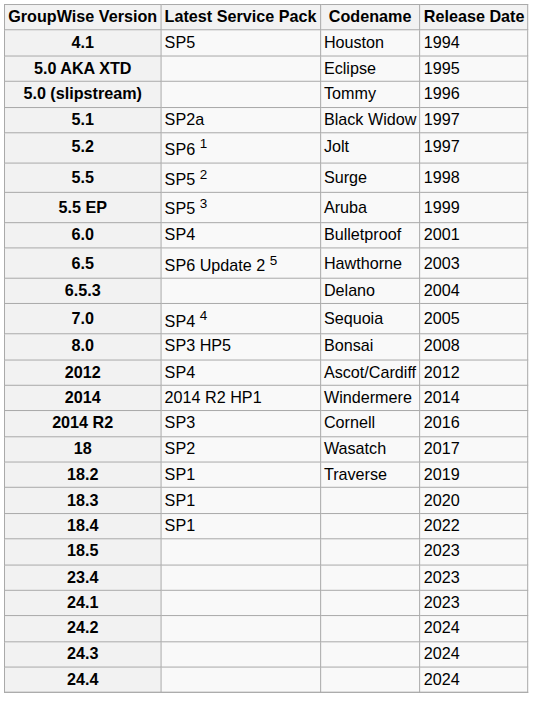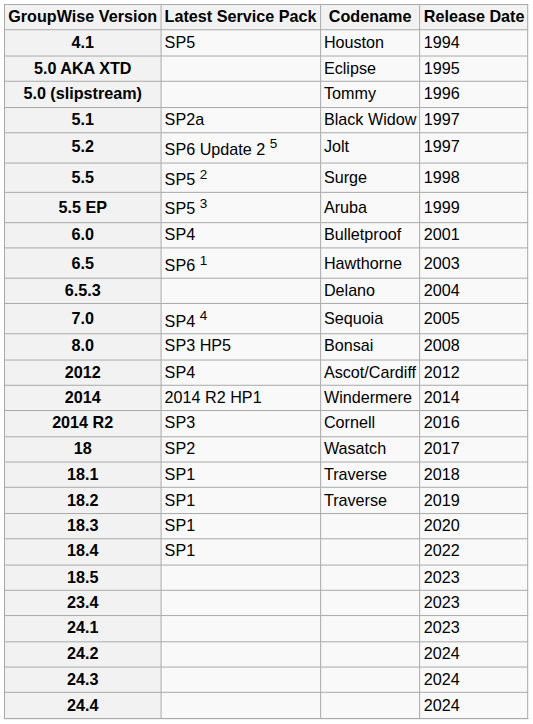5.2 | Latest Service Pack: SP6 1 -> SP6 Update 2 5
6.5 | Latest Service Pack: SP6 Update 2 5 -> SP6 1
+ row: 18.1 | SP1 | Traverse | 2018
